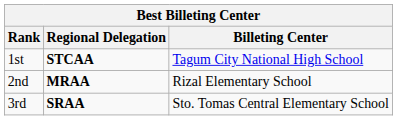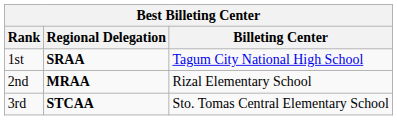1st | Regional Delegation: STCAA -> SRAA
3rd | Regional Delegation: SRAA -> STCAA
